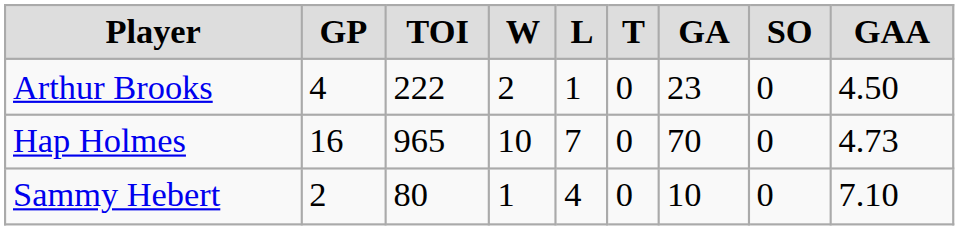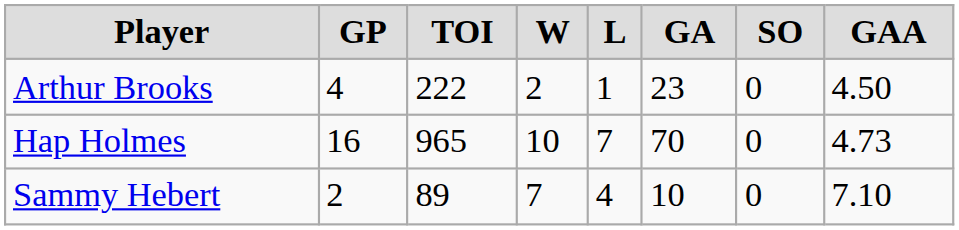- column: T | 0 | 0 | 0
Sammy Hebert | TOI: 80 -> 89
Sammy Hebert | W: 1 -> 7
